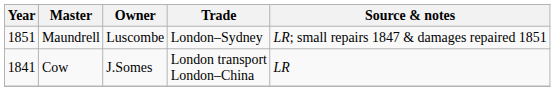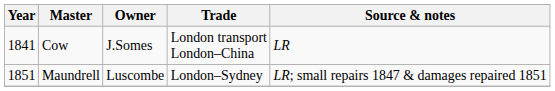rows swapped: Cow <-> Maundrell
